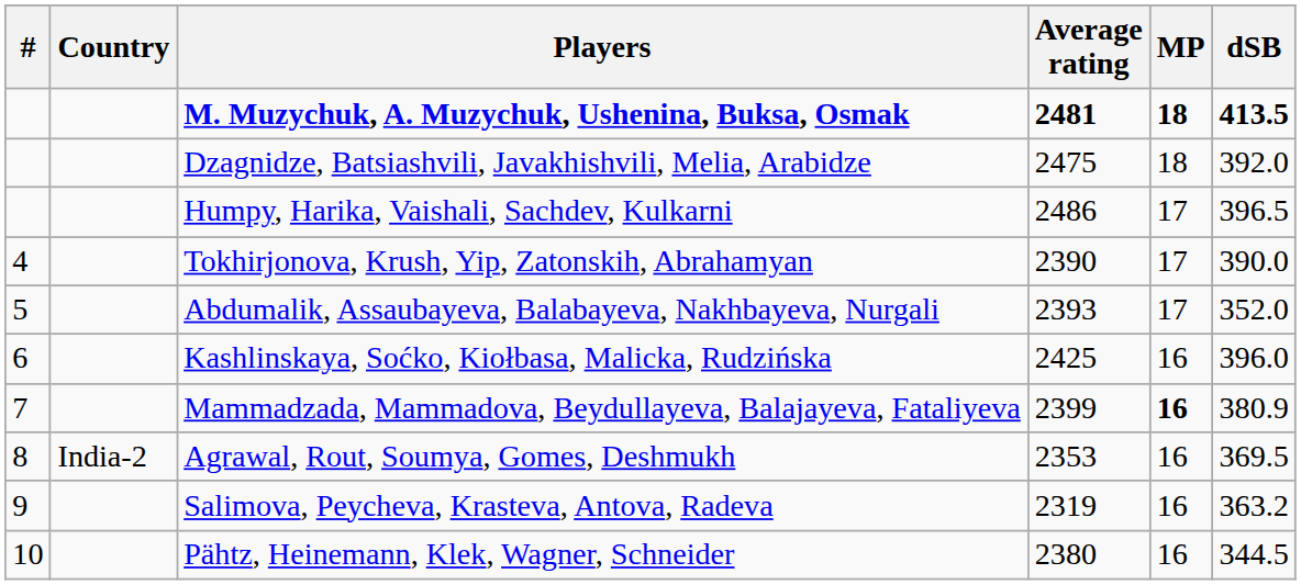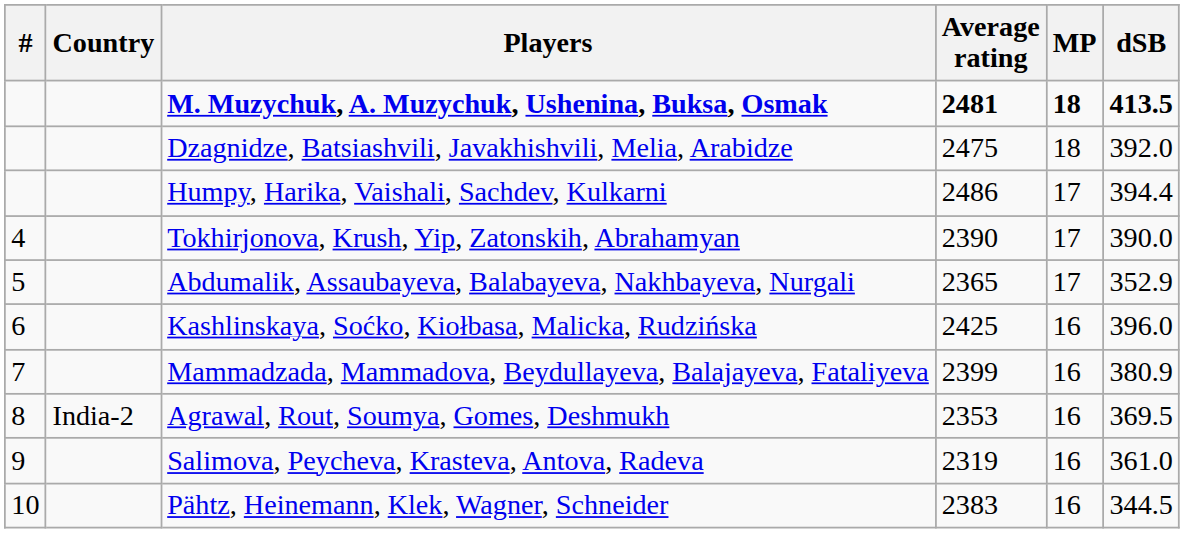Humpy, Harika, Vaishali, Sachdev, Kulkarni | dSB: 396.5 -> 394.4
Abdumalik, Assaubayeva, Balabayeva, Nakhbayeva, Nurgali | Average rating: 2393 -> 2365
Abdumalik, Assaubayeva, Balabayeva, Nakhbayeva, Nurgali | dSB: 352.0 -> 352.9
Mammadzada, Mammadova, Beydullayeva, Balajayeva, Fataliyeva | MP: bold -> normal
Salimova, Peycheva, Krasteva, Antova, Radeva | dSB: 363.2 -> 361.0
Pähtz, Heinemann, Klek, Wagner, Schneider | Average rating: 2380 -> 2383
